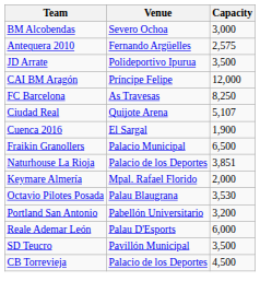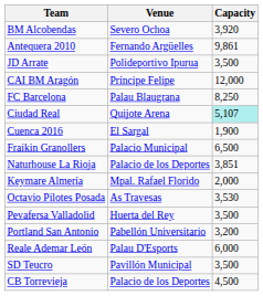BM Alcobendas | Capacity: 3,000 -> 3,920
Antequera 2010 | Capacity: 2,575 -> 9,861
FC Barcelona | Venue: As Travesas -> Palau Blaugrana
Ciudad Real | Capacity: no background -> paleturquoise background
Octavio Pilotes Posada | Venue: Palau Blaugrana -> As Travesas
+ row: Pevafersa Valladolid | Huerta del Rey | 3,500
